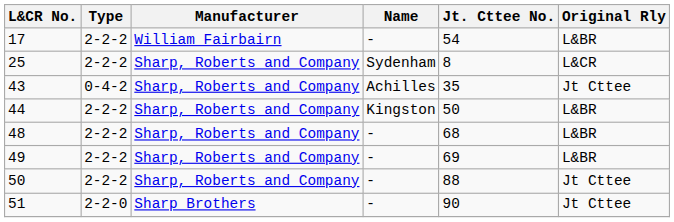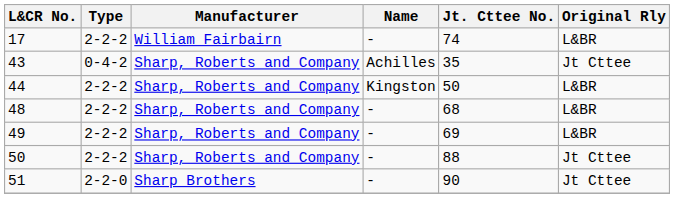17 | Jt. Cttee No.: 54 -> 74
- row: 25 | 2-2-2 | Sharp, Roberts and Company | Sydenham | 8 | L&CR
